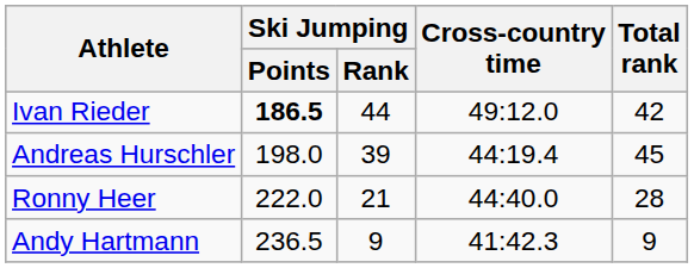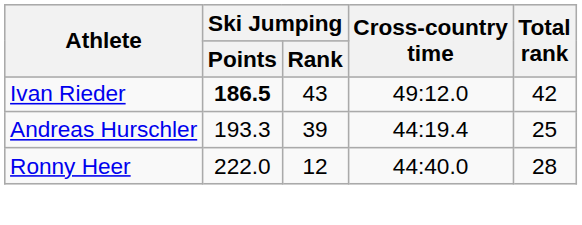Ivan Rieder | Ski Jumping / Rank: 44 -> 43
Andreas Hurschler | Ski Jumping / Points: 198.0 -> 193.3
Andreas Hurschler | Total rank: 45 -> 25
Ronny Heer | Ski Jumping / Rank: 21 -> 12
- row: Andy Hartmann | 236.5 | 9 | 41:42.3 | 9
